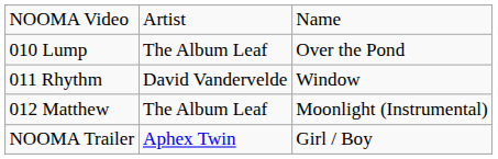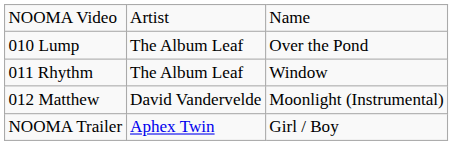011 Rhythm | column 2: David Vandervelde -> The Album Leaf
012 Matthew | column 2: The Album Leaf -> David Vandervelde
